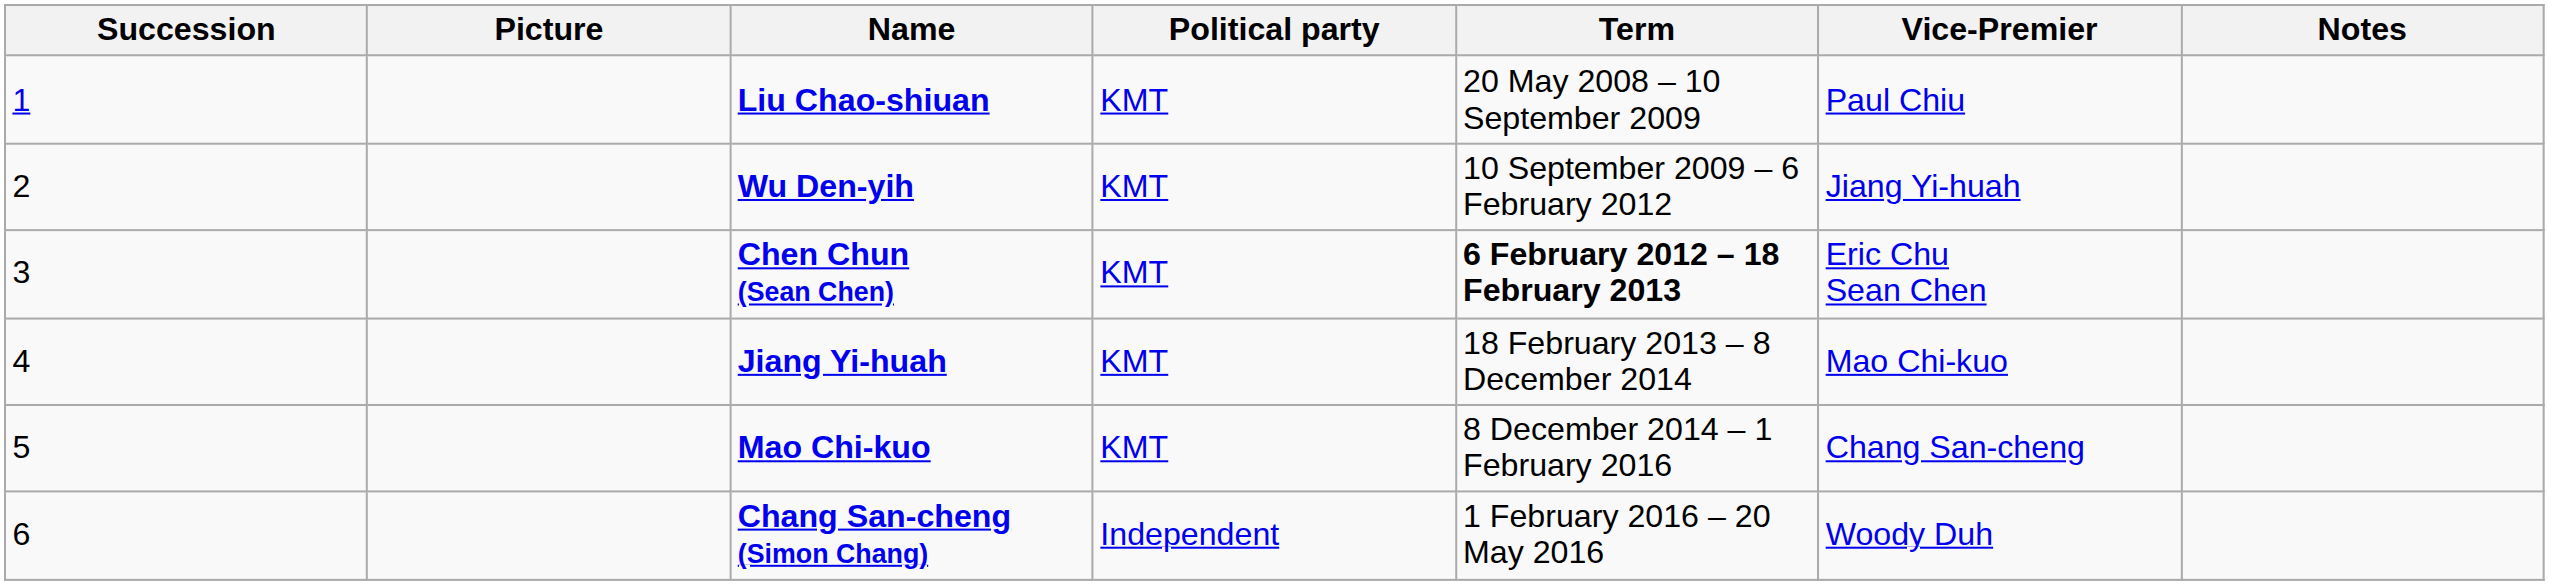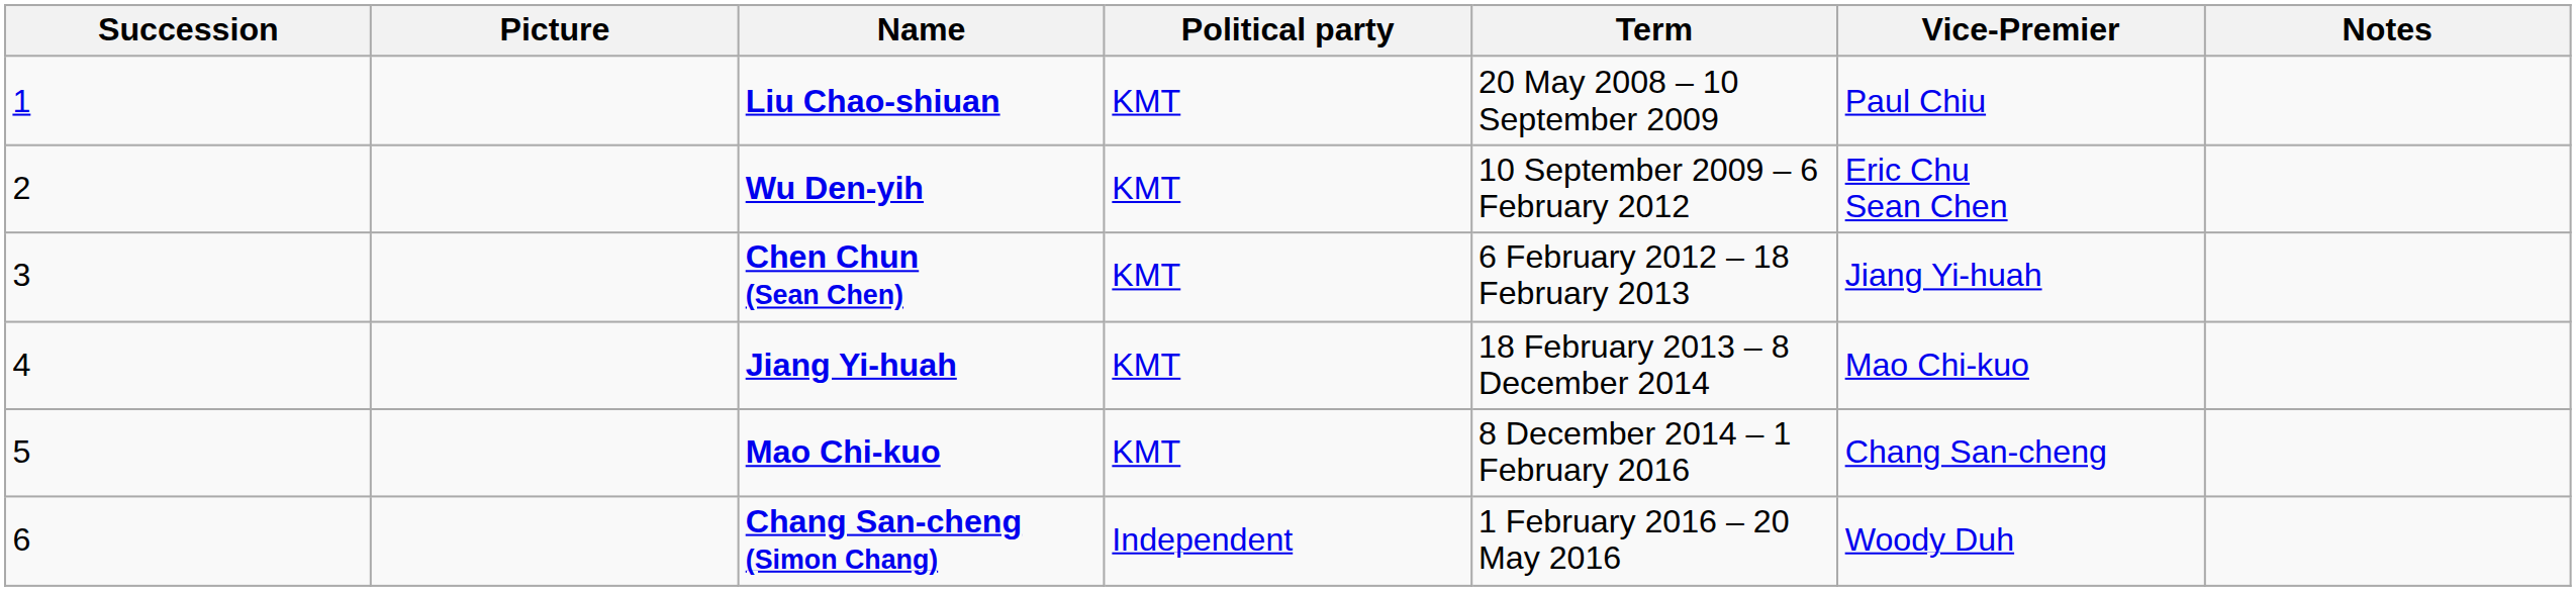Wu Den-yih | Vice-Premier: Jiang Yi-huah -> Eric Chu Sean Chen
Chen Chun (Sean Chen) | Term: bold -> normal
Chen Chun (Sean Chen) | Vice-Premier: Eric Chu Sean Chen -> Jiang Yi-huah
